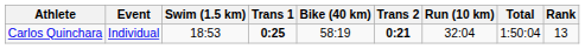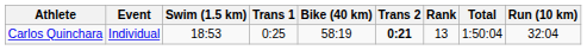columns swapped: Run (10 km) <-> Rank
Carlos Quinchara | Trans 1: bold -> normal
